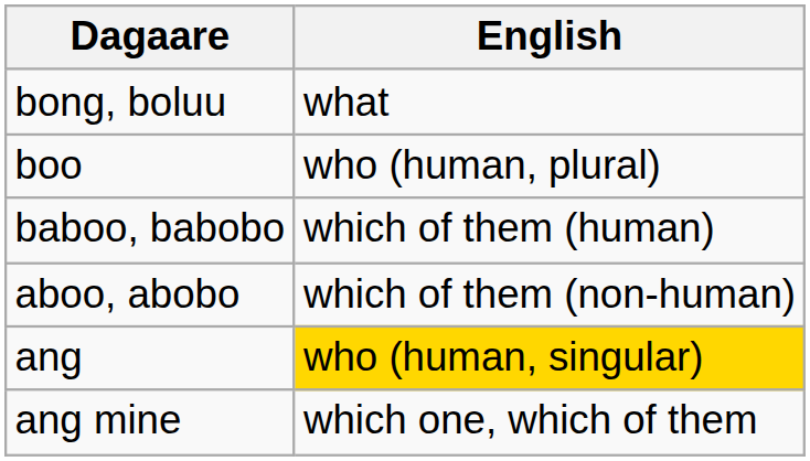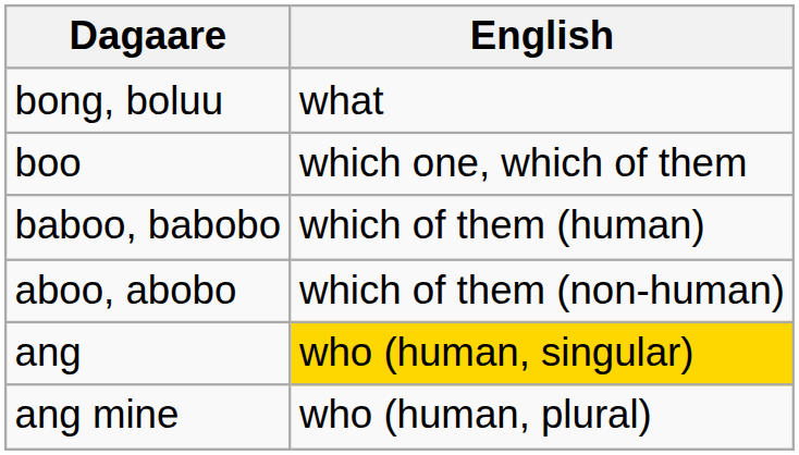boo | English: who (human, plural) -> which one, which of them
ang mine | English: which one, which of them -> who (human, plural)
